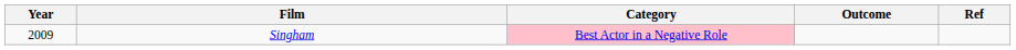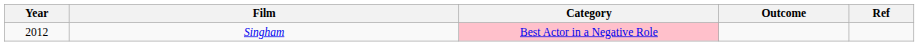Singham | Year: 2009 -> 2012
